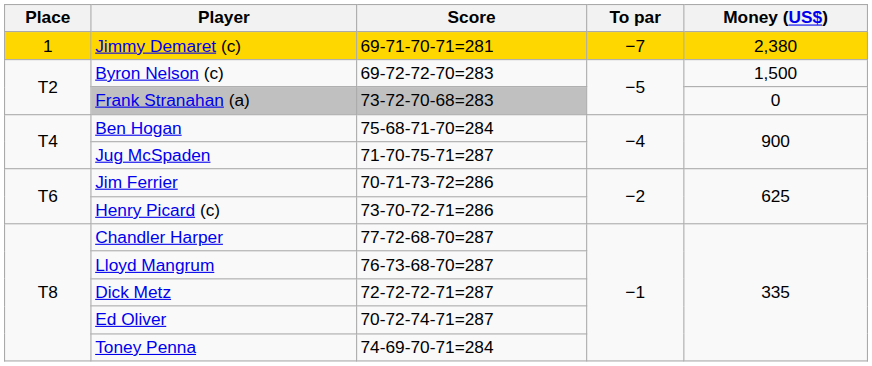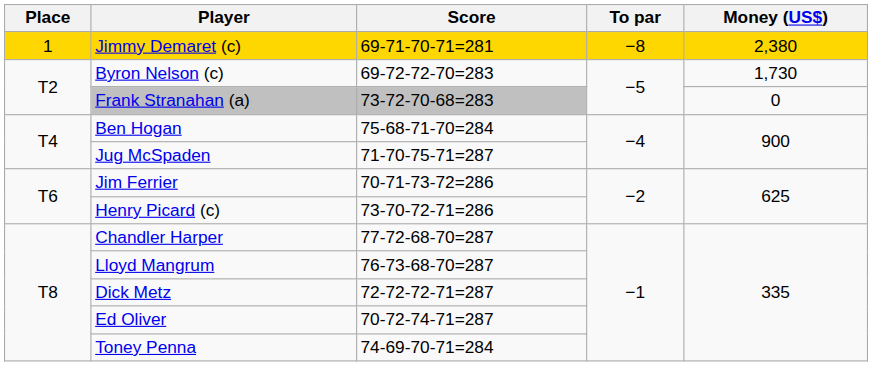Jimmy Demaret (c) | To par: −7 -> −8
Byron Nelson (c) | Money (US$): 1,500 -> 1,730
